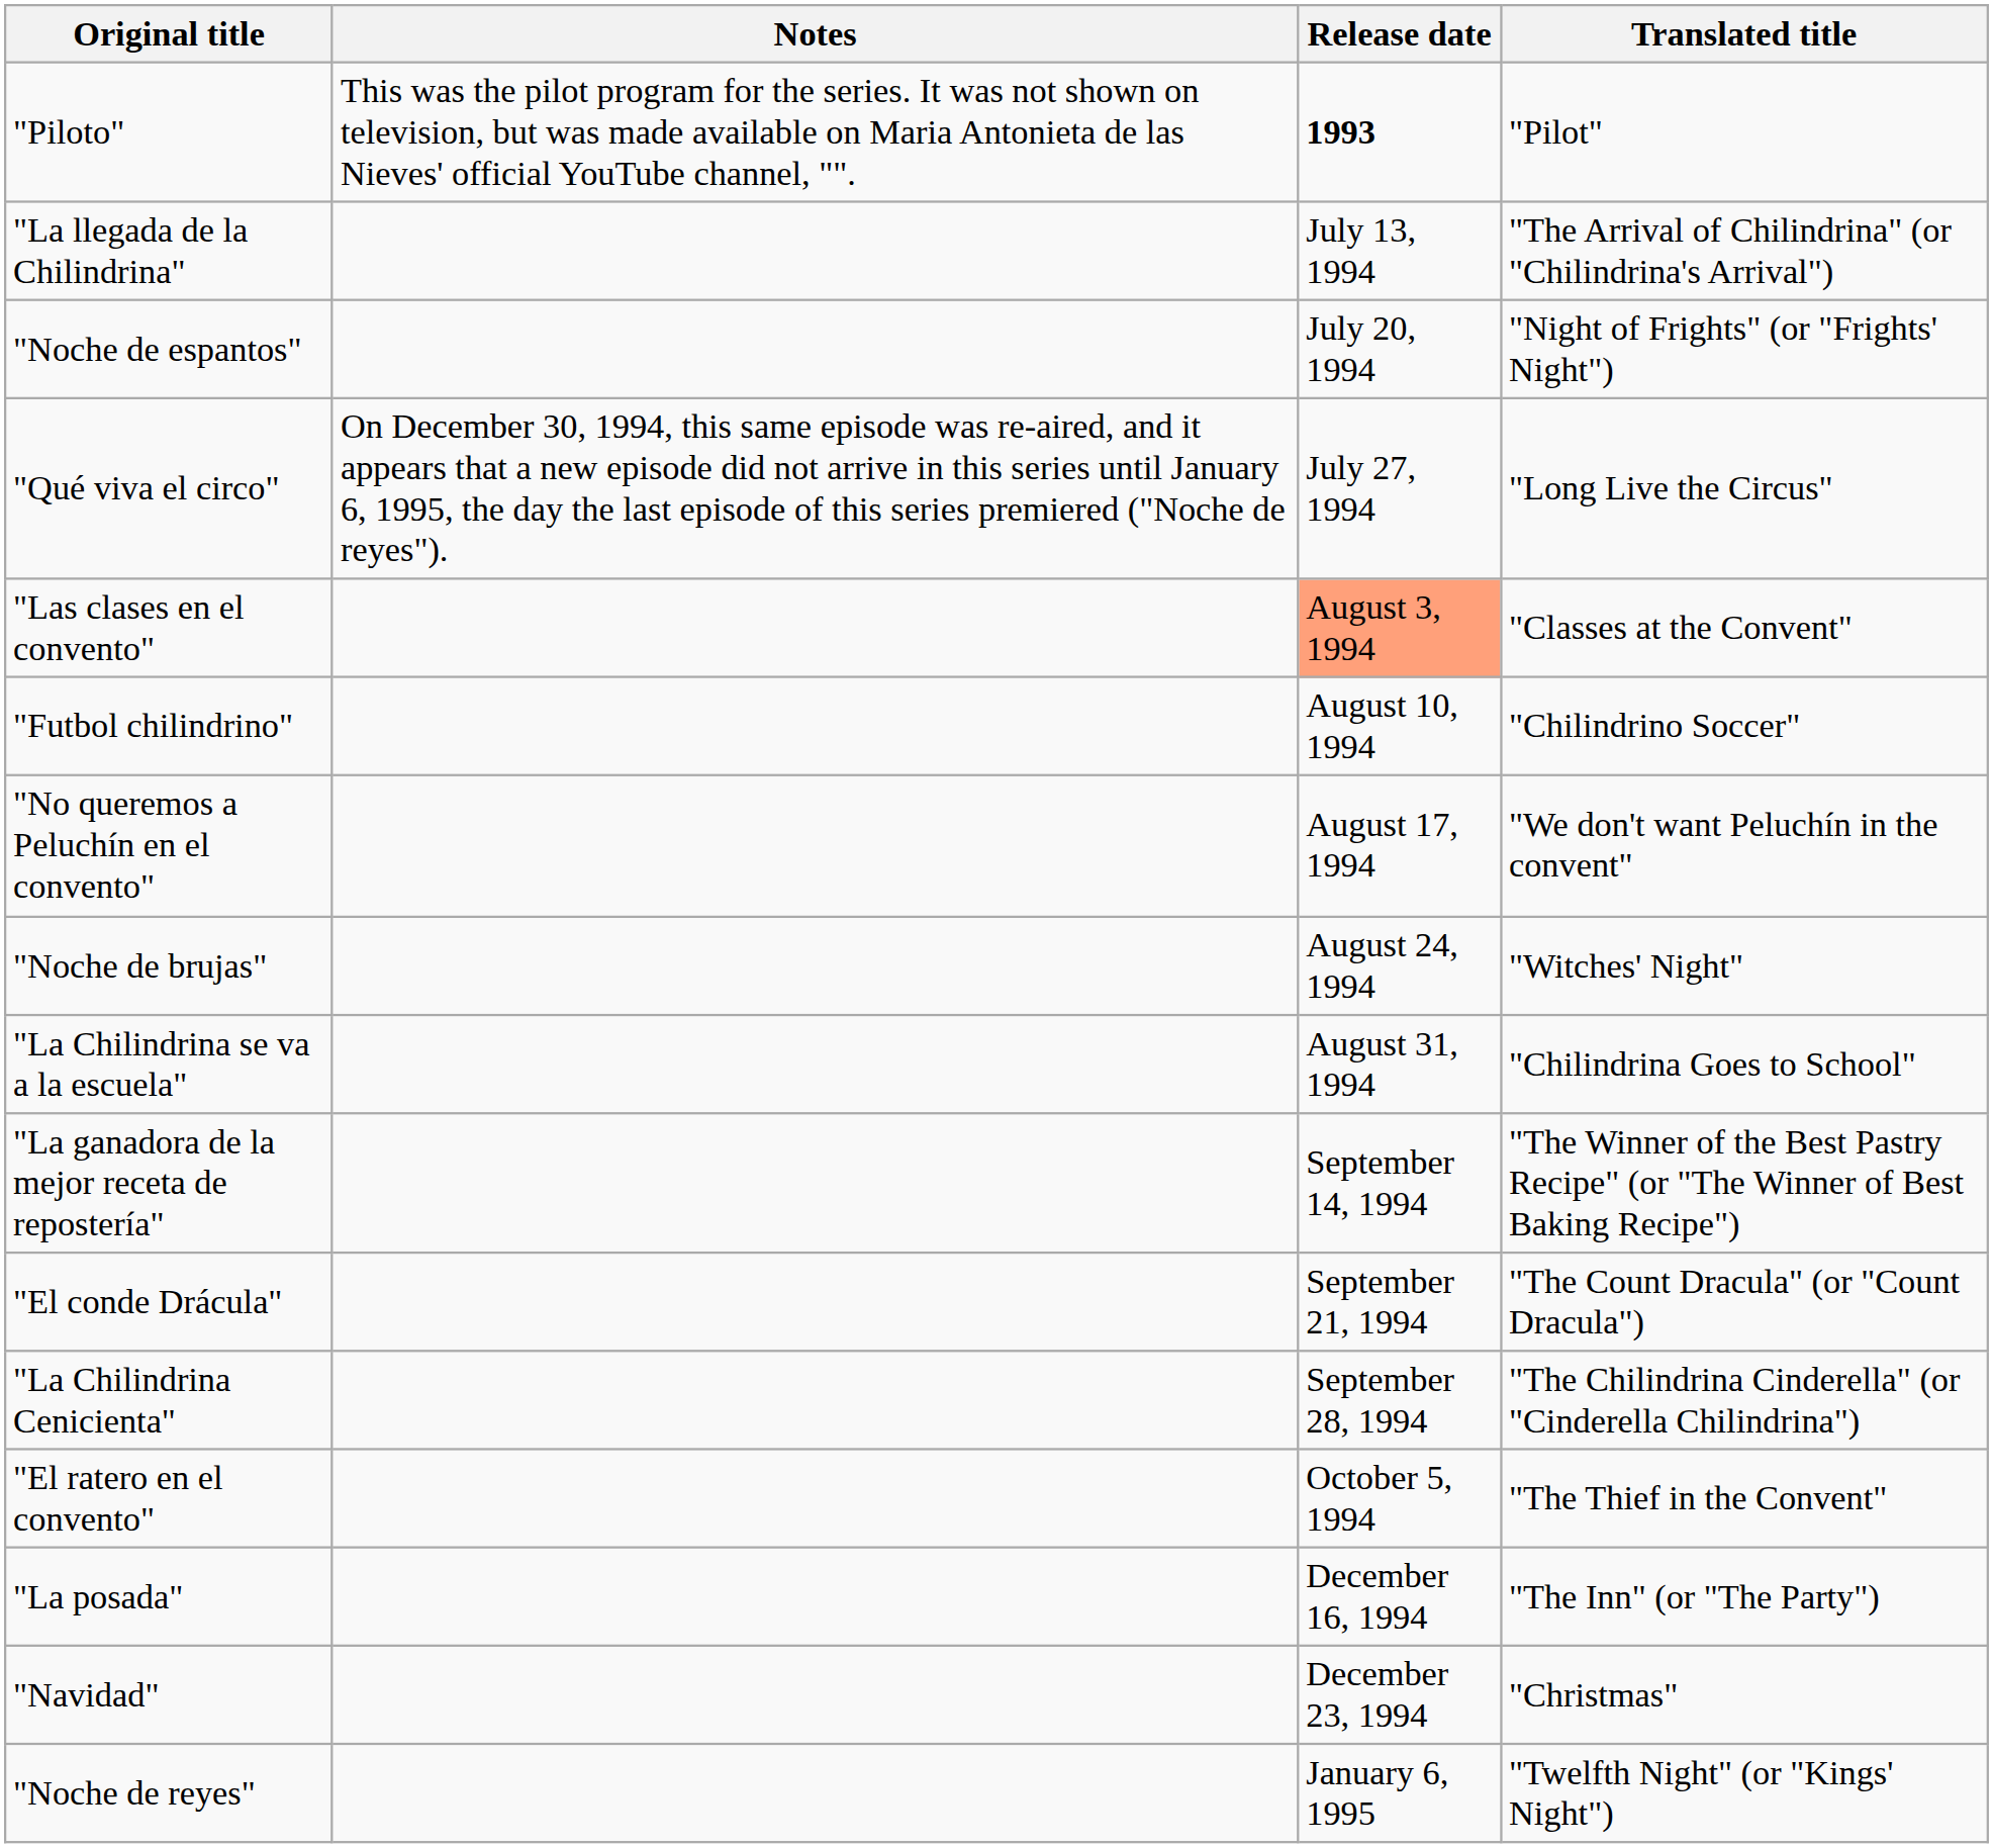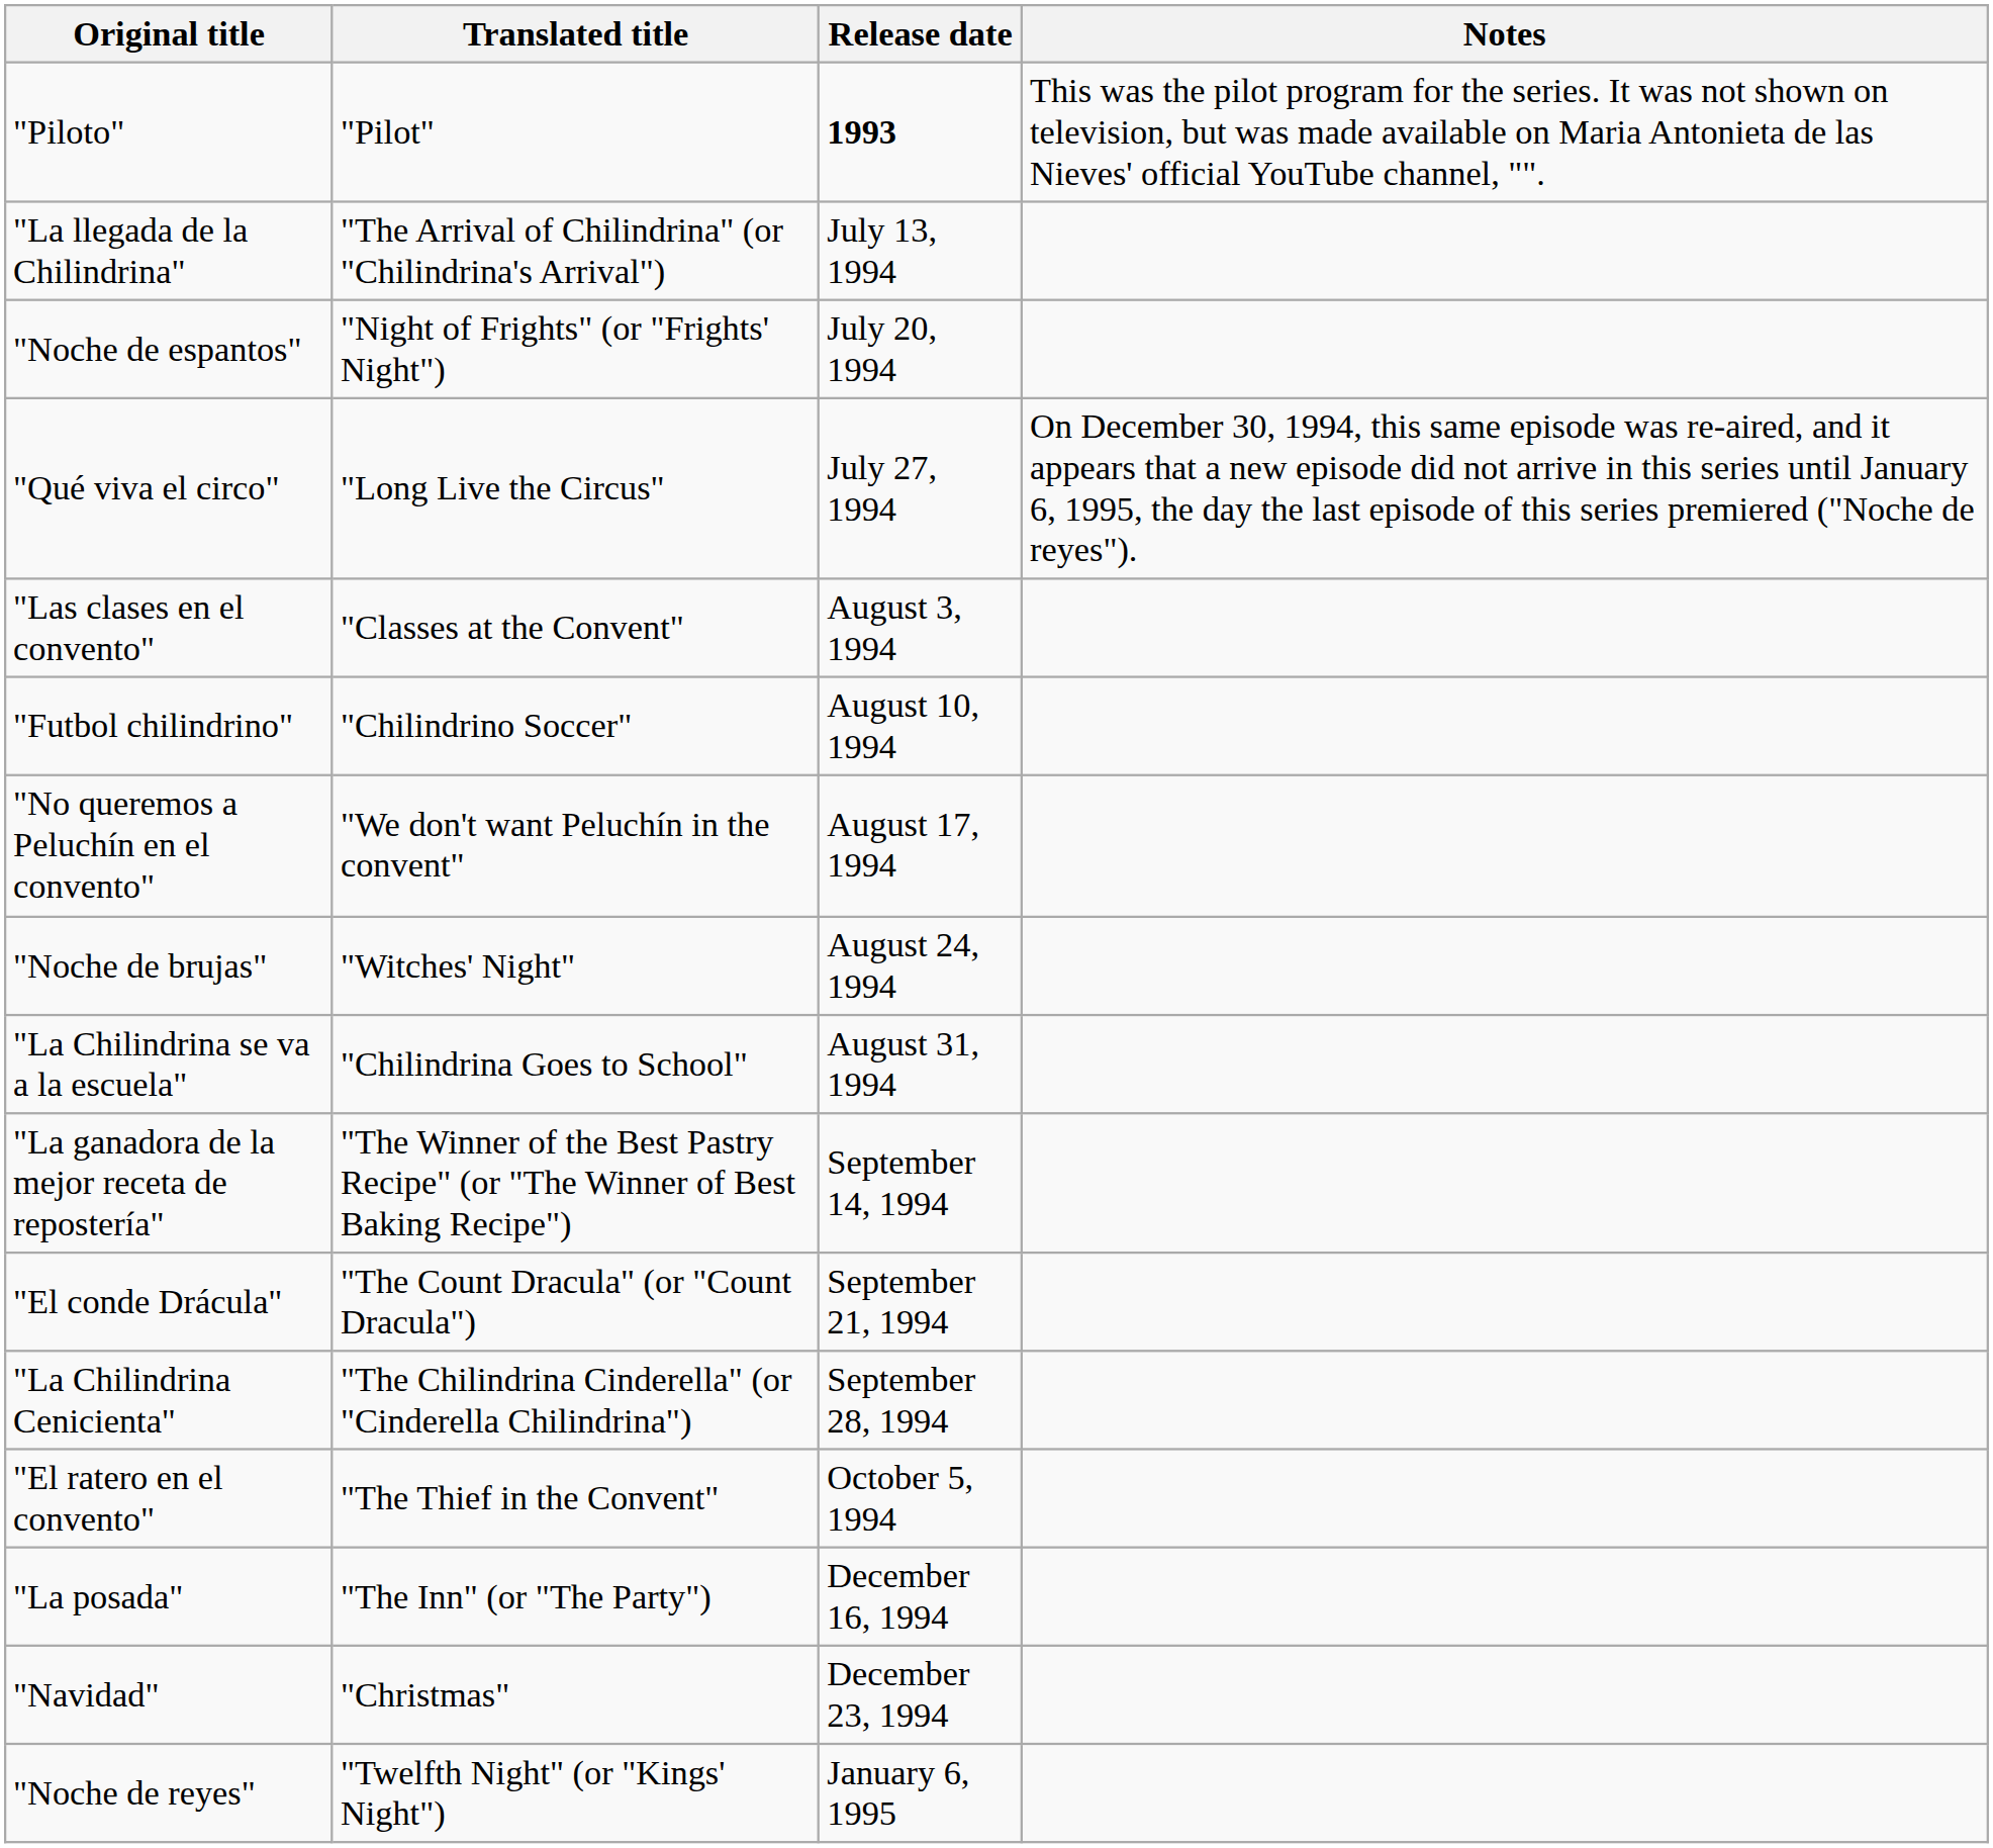columns swapped: Translated title <-> Notes
"Las clases en el convento" | Release date: lightsalmon background -> no background
